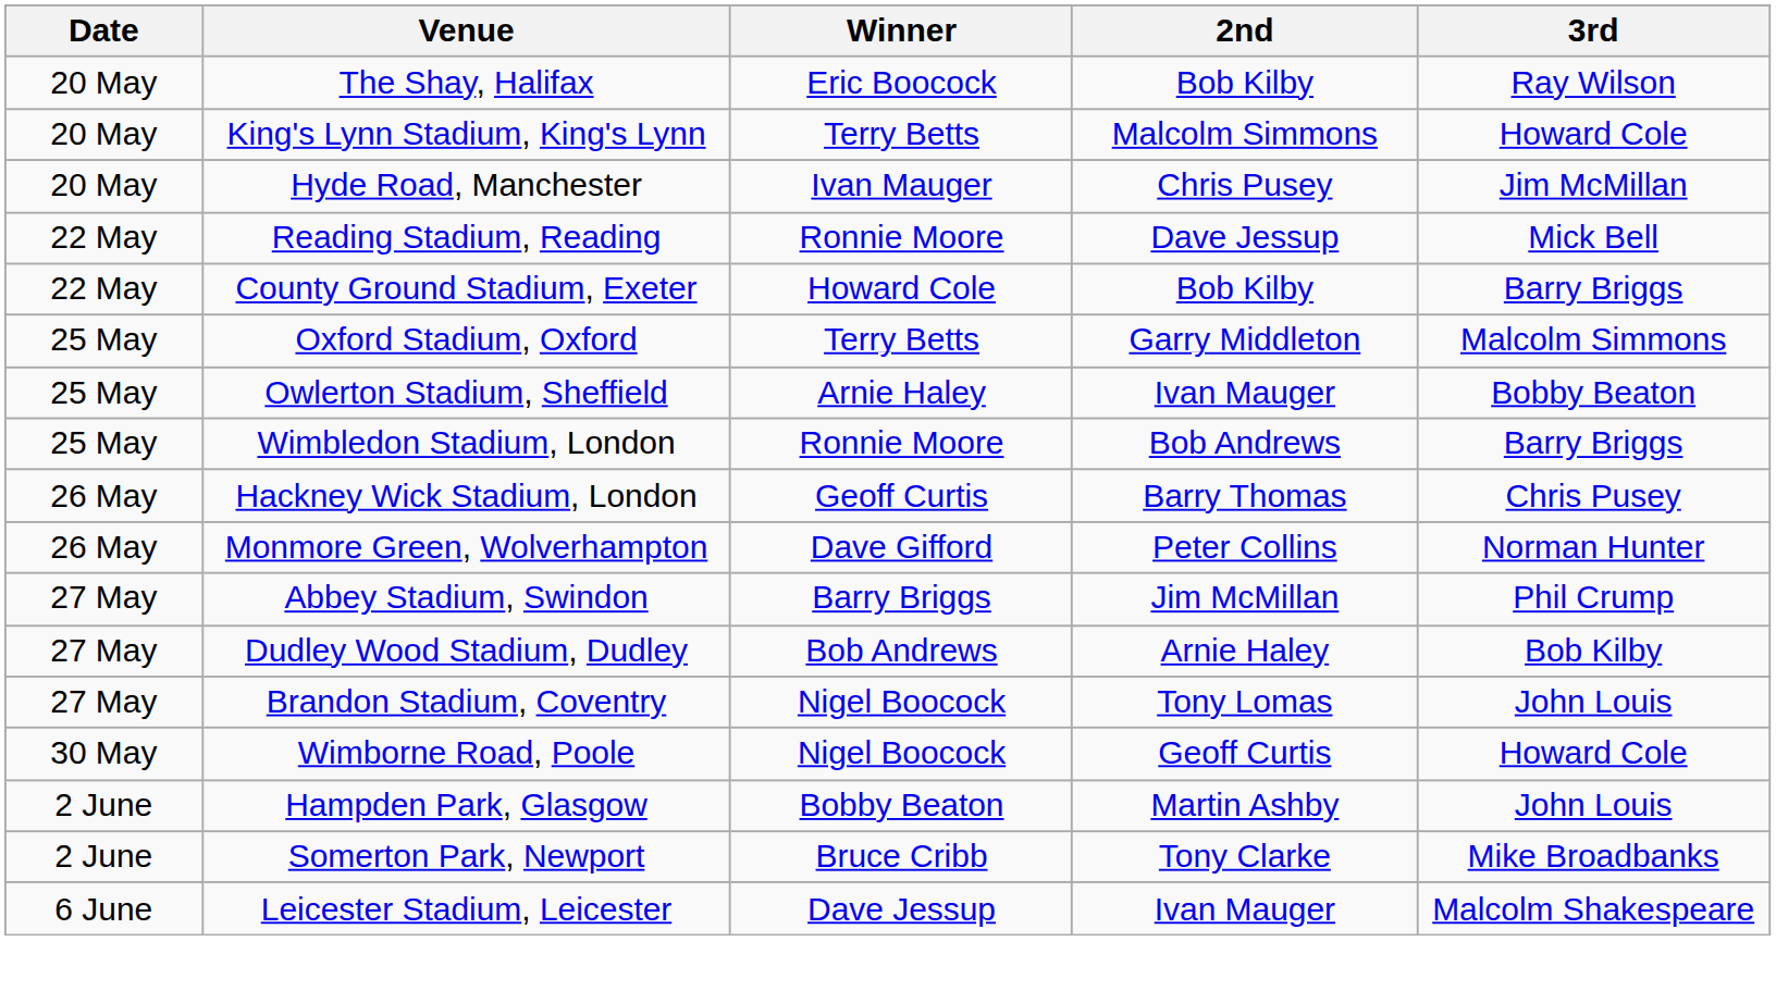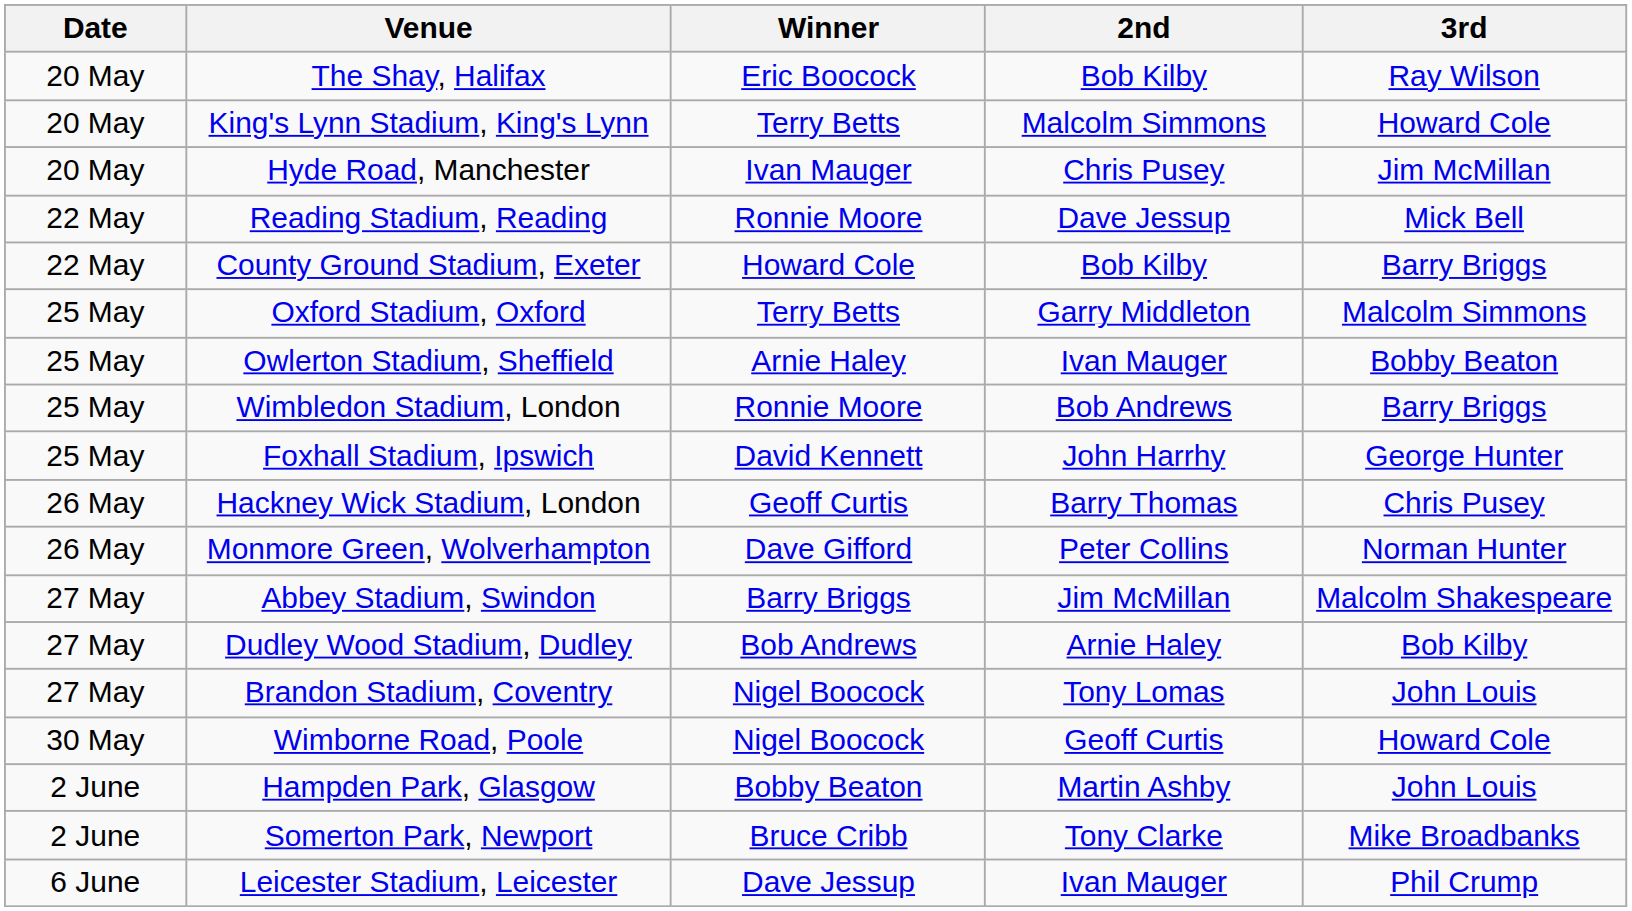+ row: 25 May | Foxhall Stadium, Ipswich | David Kennett | John Harrhy | George Hunter
Abbey Stadium, Swindon | 3rd: Phil Crump -> Malcolm Shakespeare
Leicester Stadium, Leicester | 3rd: Malcolm Shakespeare -> Phil Crump
